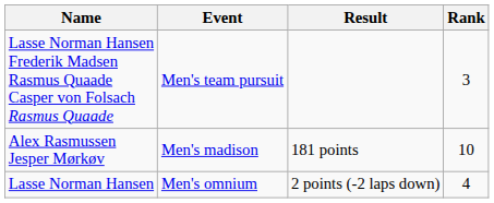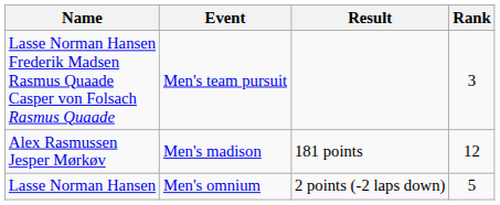Alex Rasmussen Jesper Mørkøv | Rank: 10 -> 12
Lasse Norman Hansen | Rank: 4 -> 5
